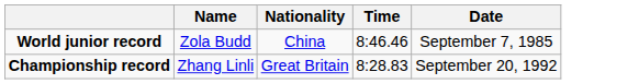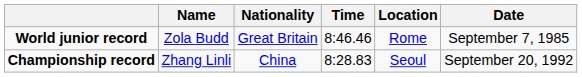+ column: Location | Rome | Seoul
World junior record | Nationality: China -> Great Britain
Championship record | Nationality: Great Britain -> China
